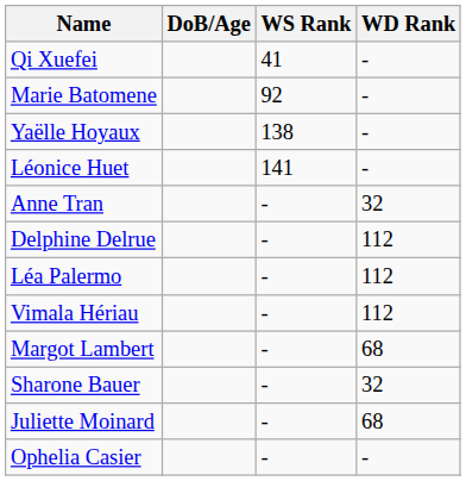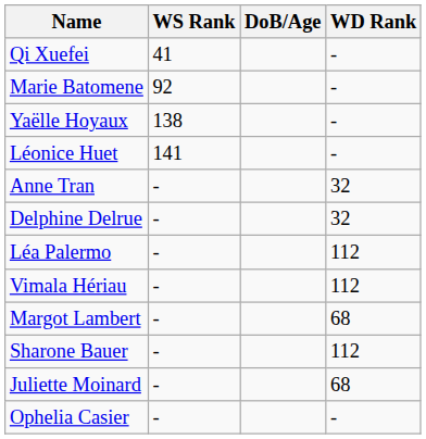columns swapped: DoB/Age <-> WS Rank
Delphine Delrue | WD Rank: 112 -> 32
Sharone Bauer | WD Rank: 32 -> 112
